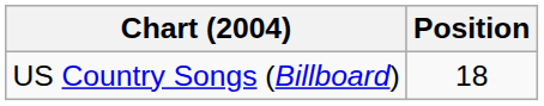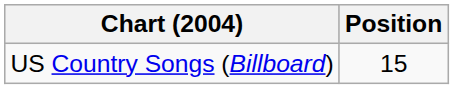US Country Songs (Billboard) | Position: 18 -> 15
